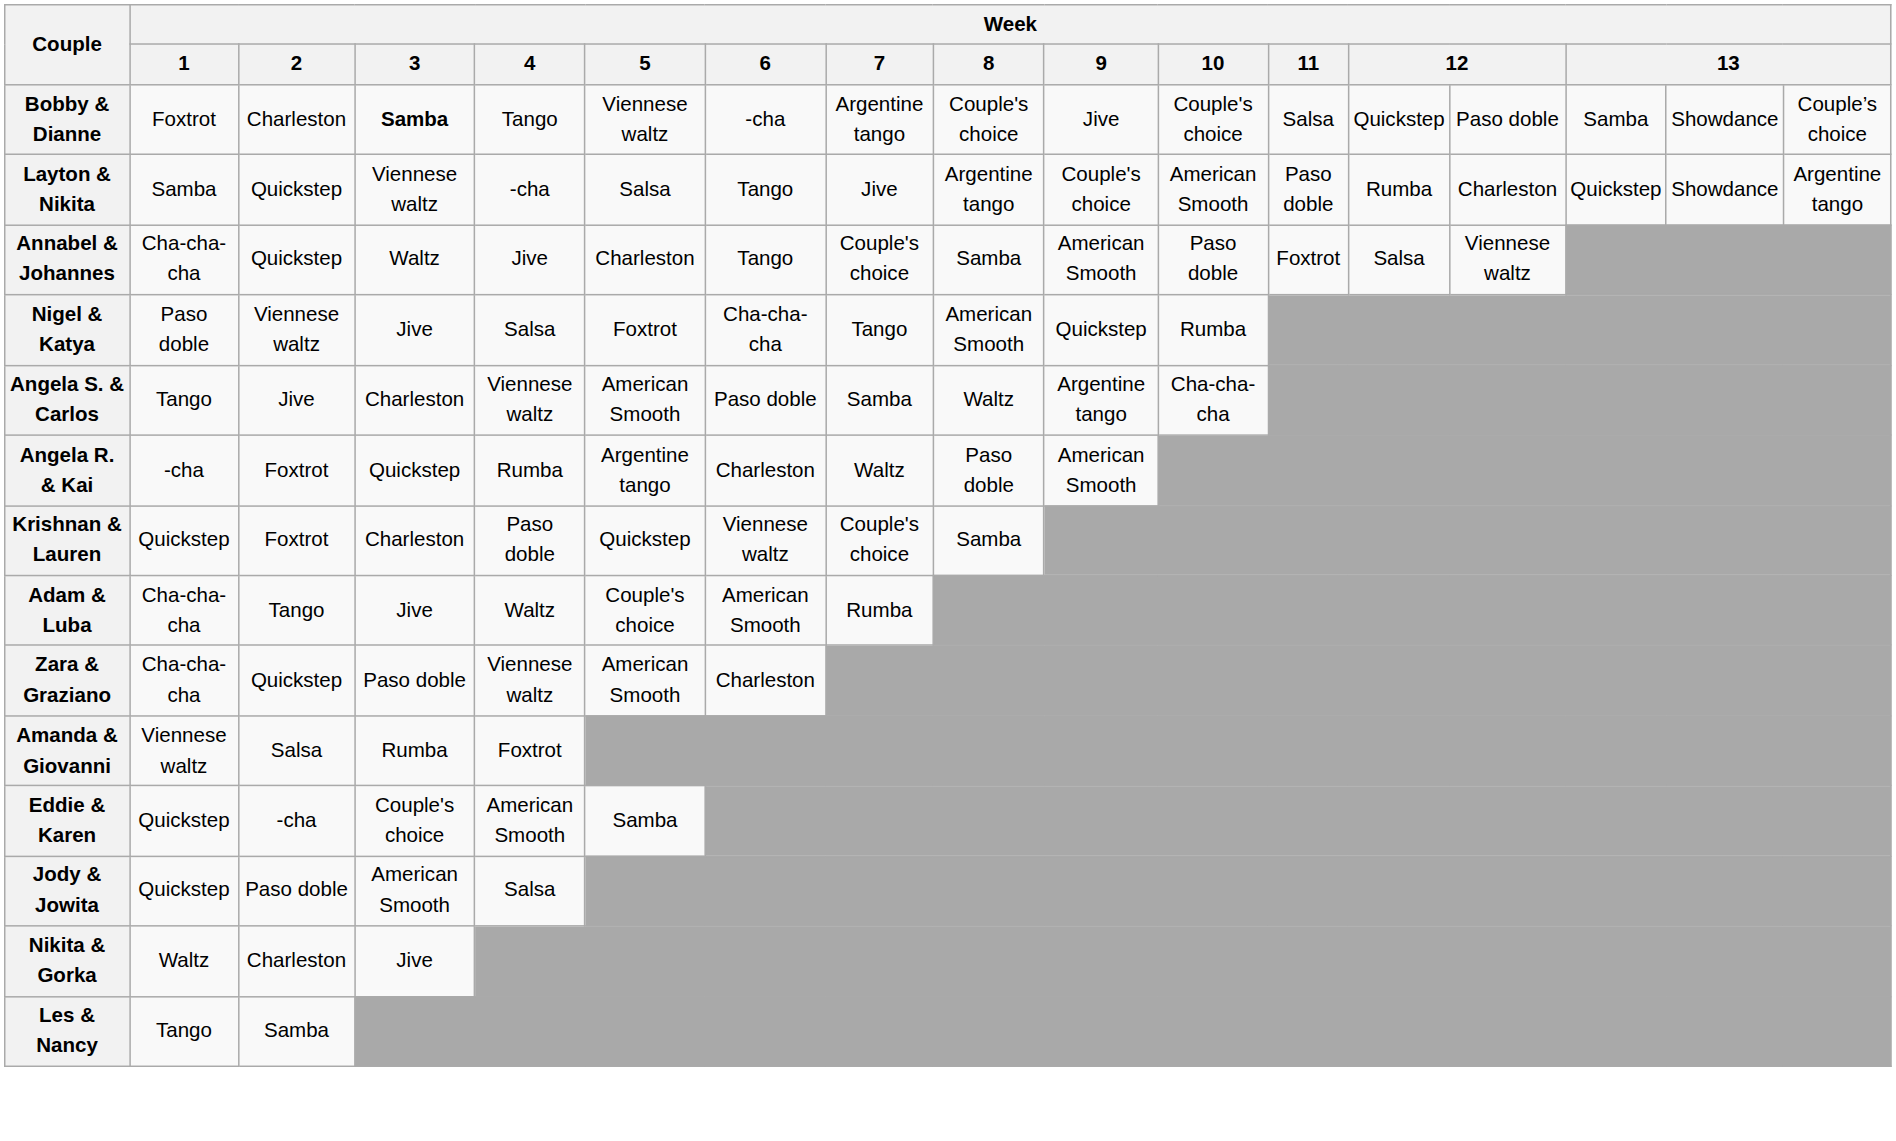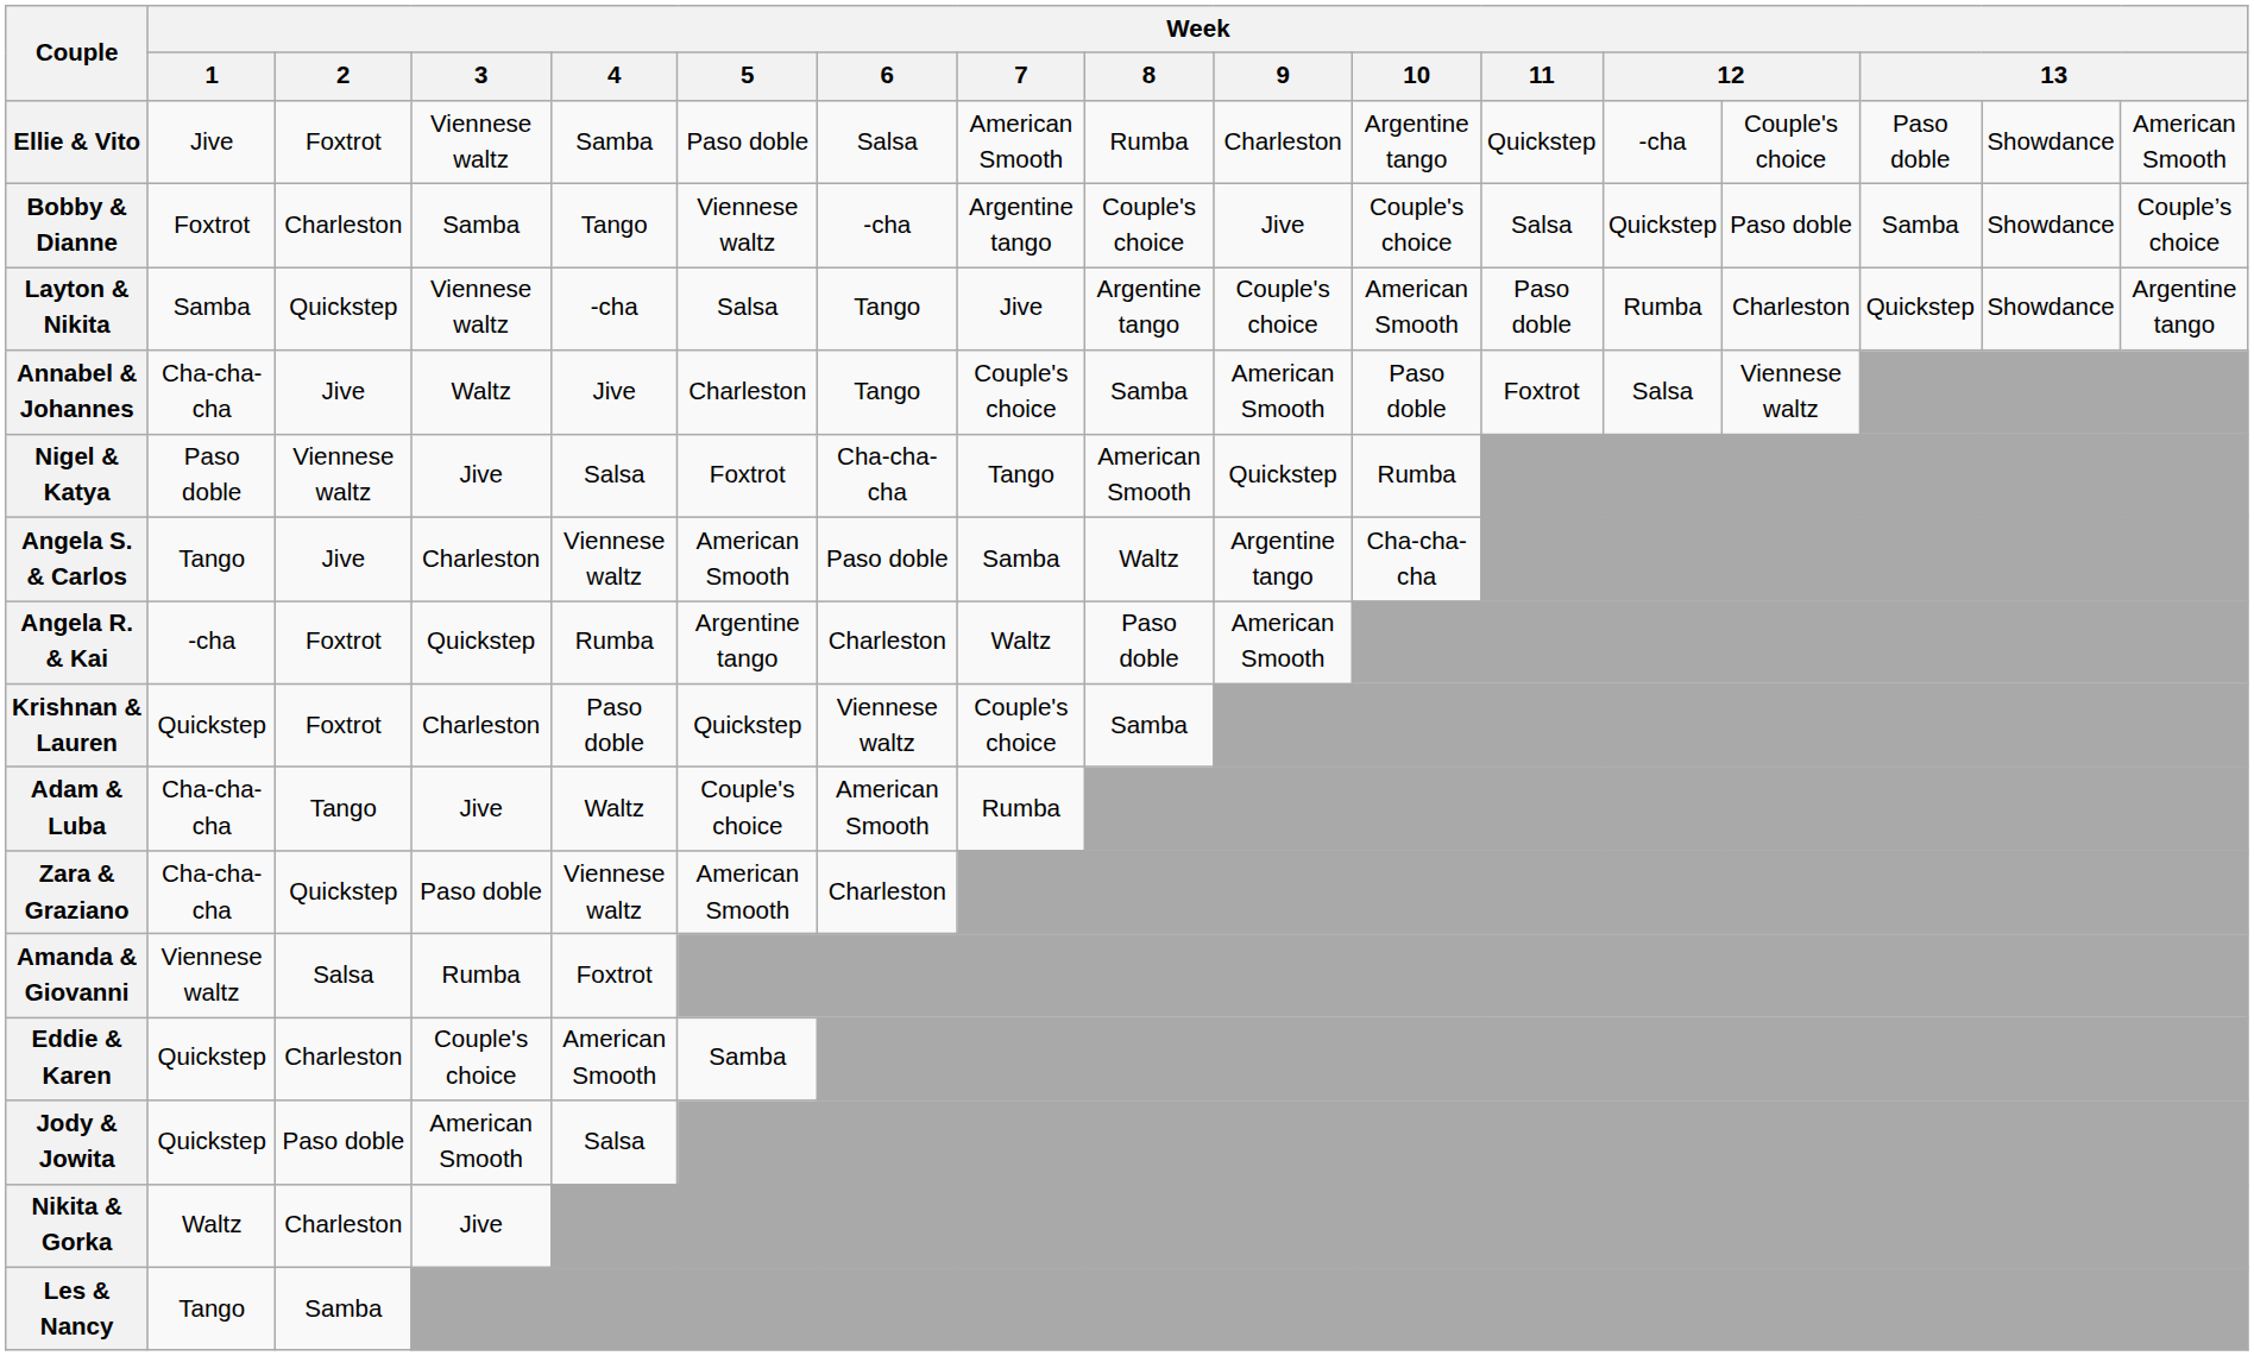+ row: Ellie & Vito | Jive | Foxtrot | Viennese waltz | Samba | Paso doble | Salsa | American Smooth | Rumba | Charleston | Argentine tango | Quickstep | -cha | Couple's choice | Paso doble | Showdance | American Smooth
Bobby & Dianne | Week / 3: bold -> normal
Annabel & Johannes | Week / 2: Quickstep -> Jive
Eddie & Karen | Week / 2: -cha -> Charleston
